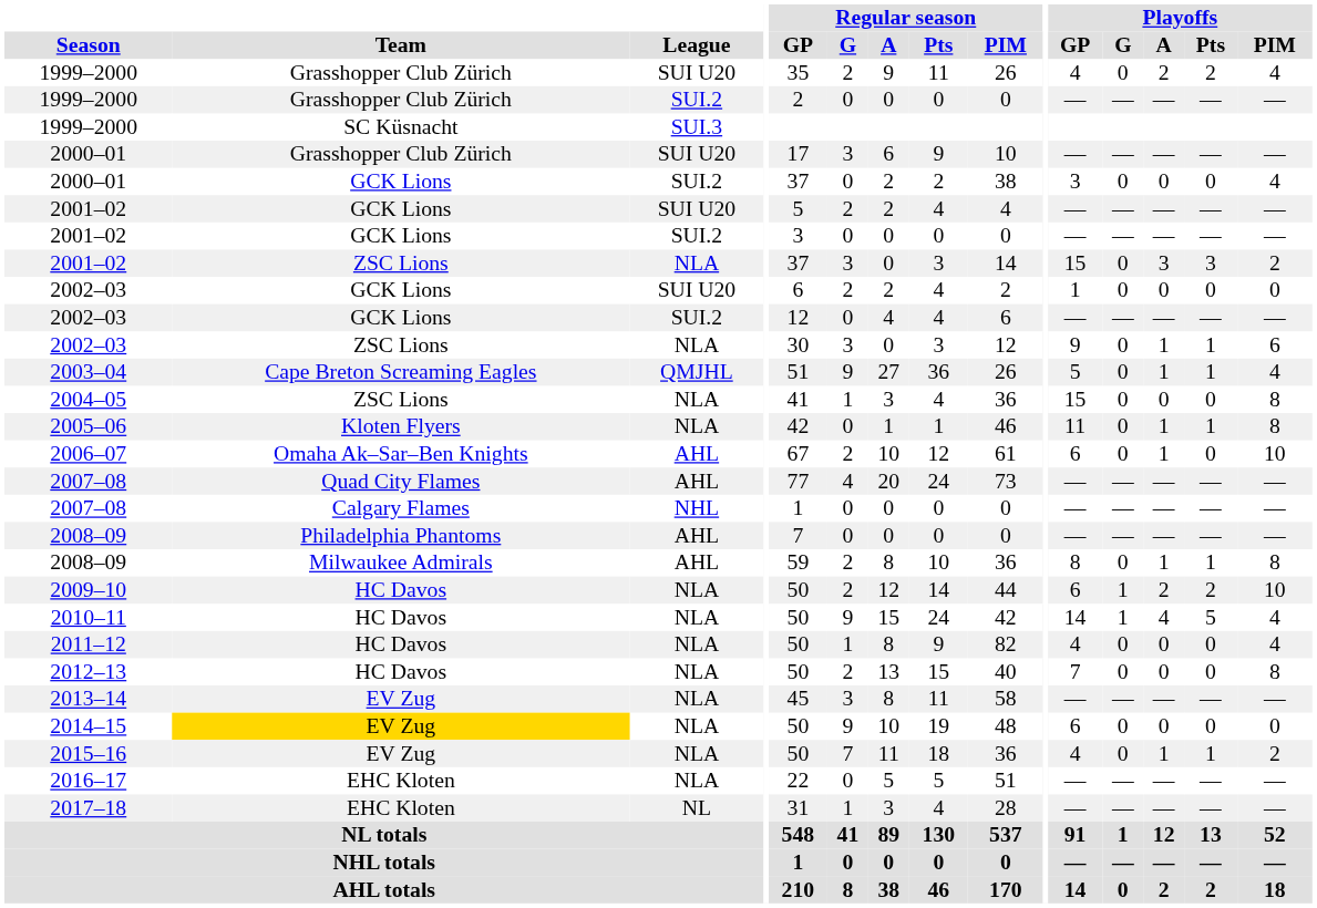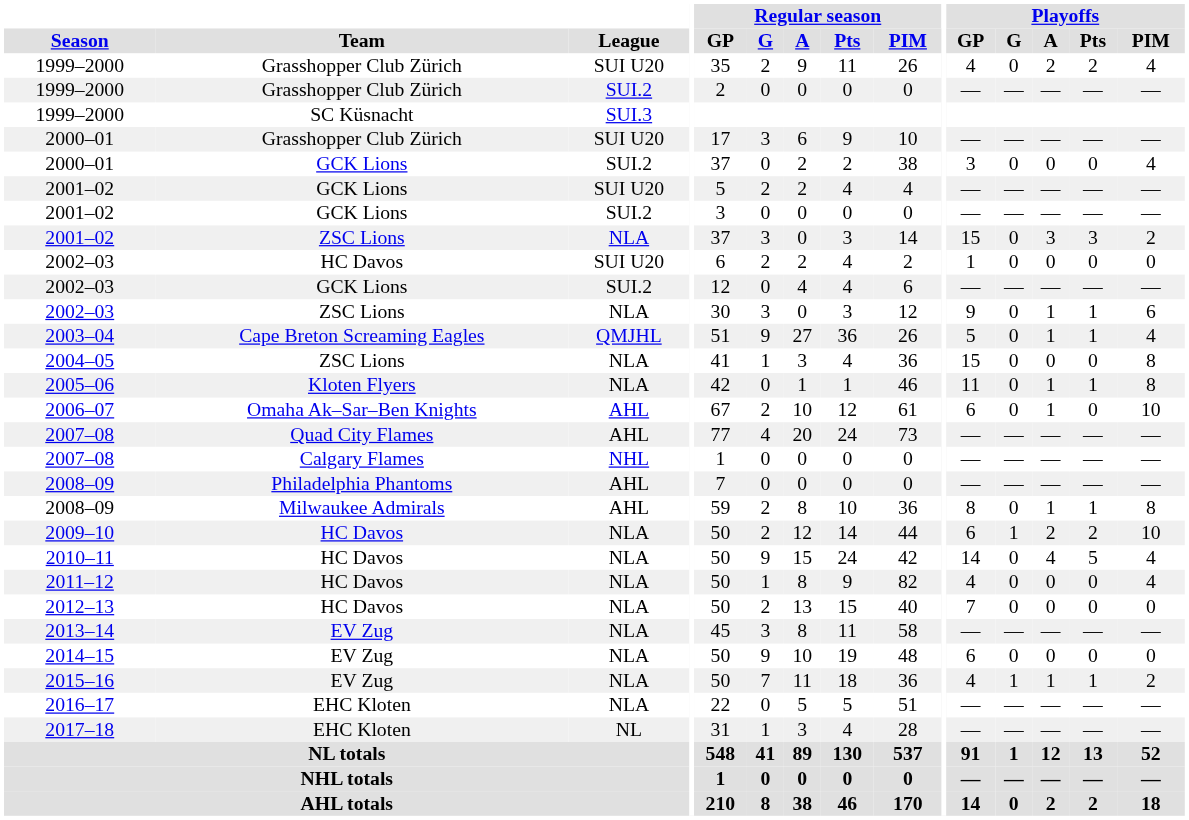2002–03 / SUI U20 | Team: GCK Lions -> HC Davos
2010–11 | Playoffs / G: 1 -> 0
2012–13 | Playoffs / PIM: 8 -> 0
2014–15 | Team: gold background -> no background
2015–16 | Playoffs / G: 0 -> 1
